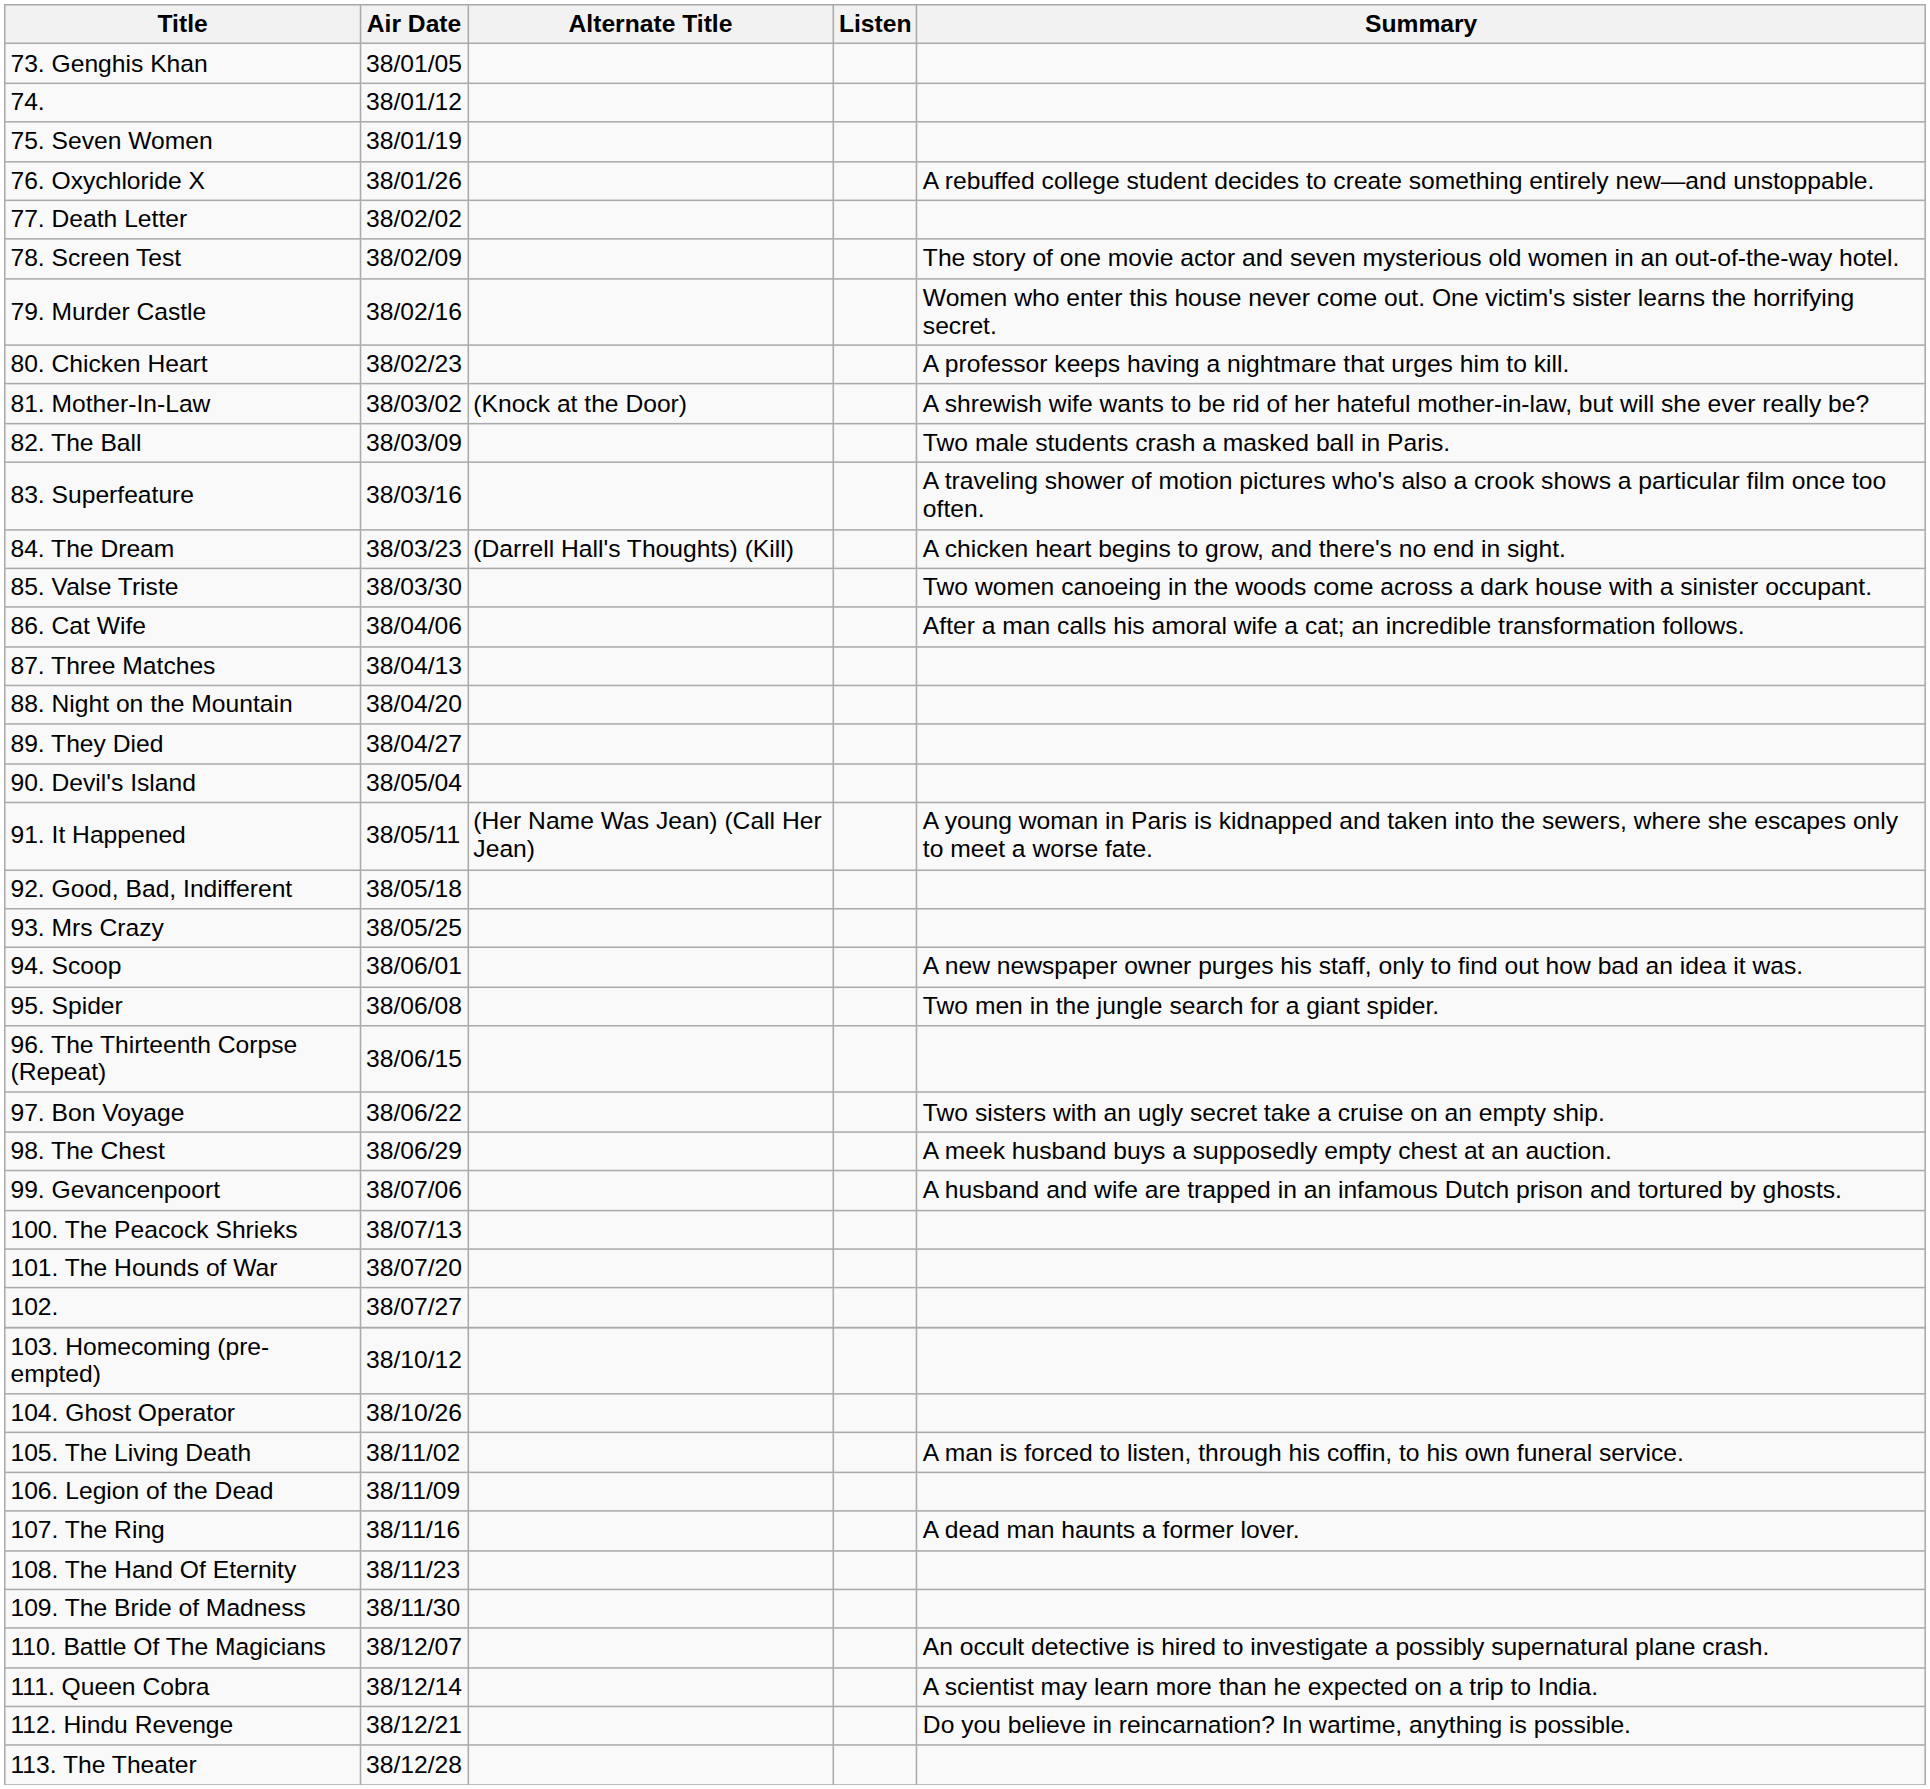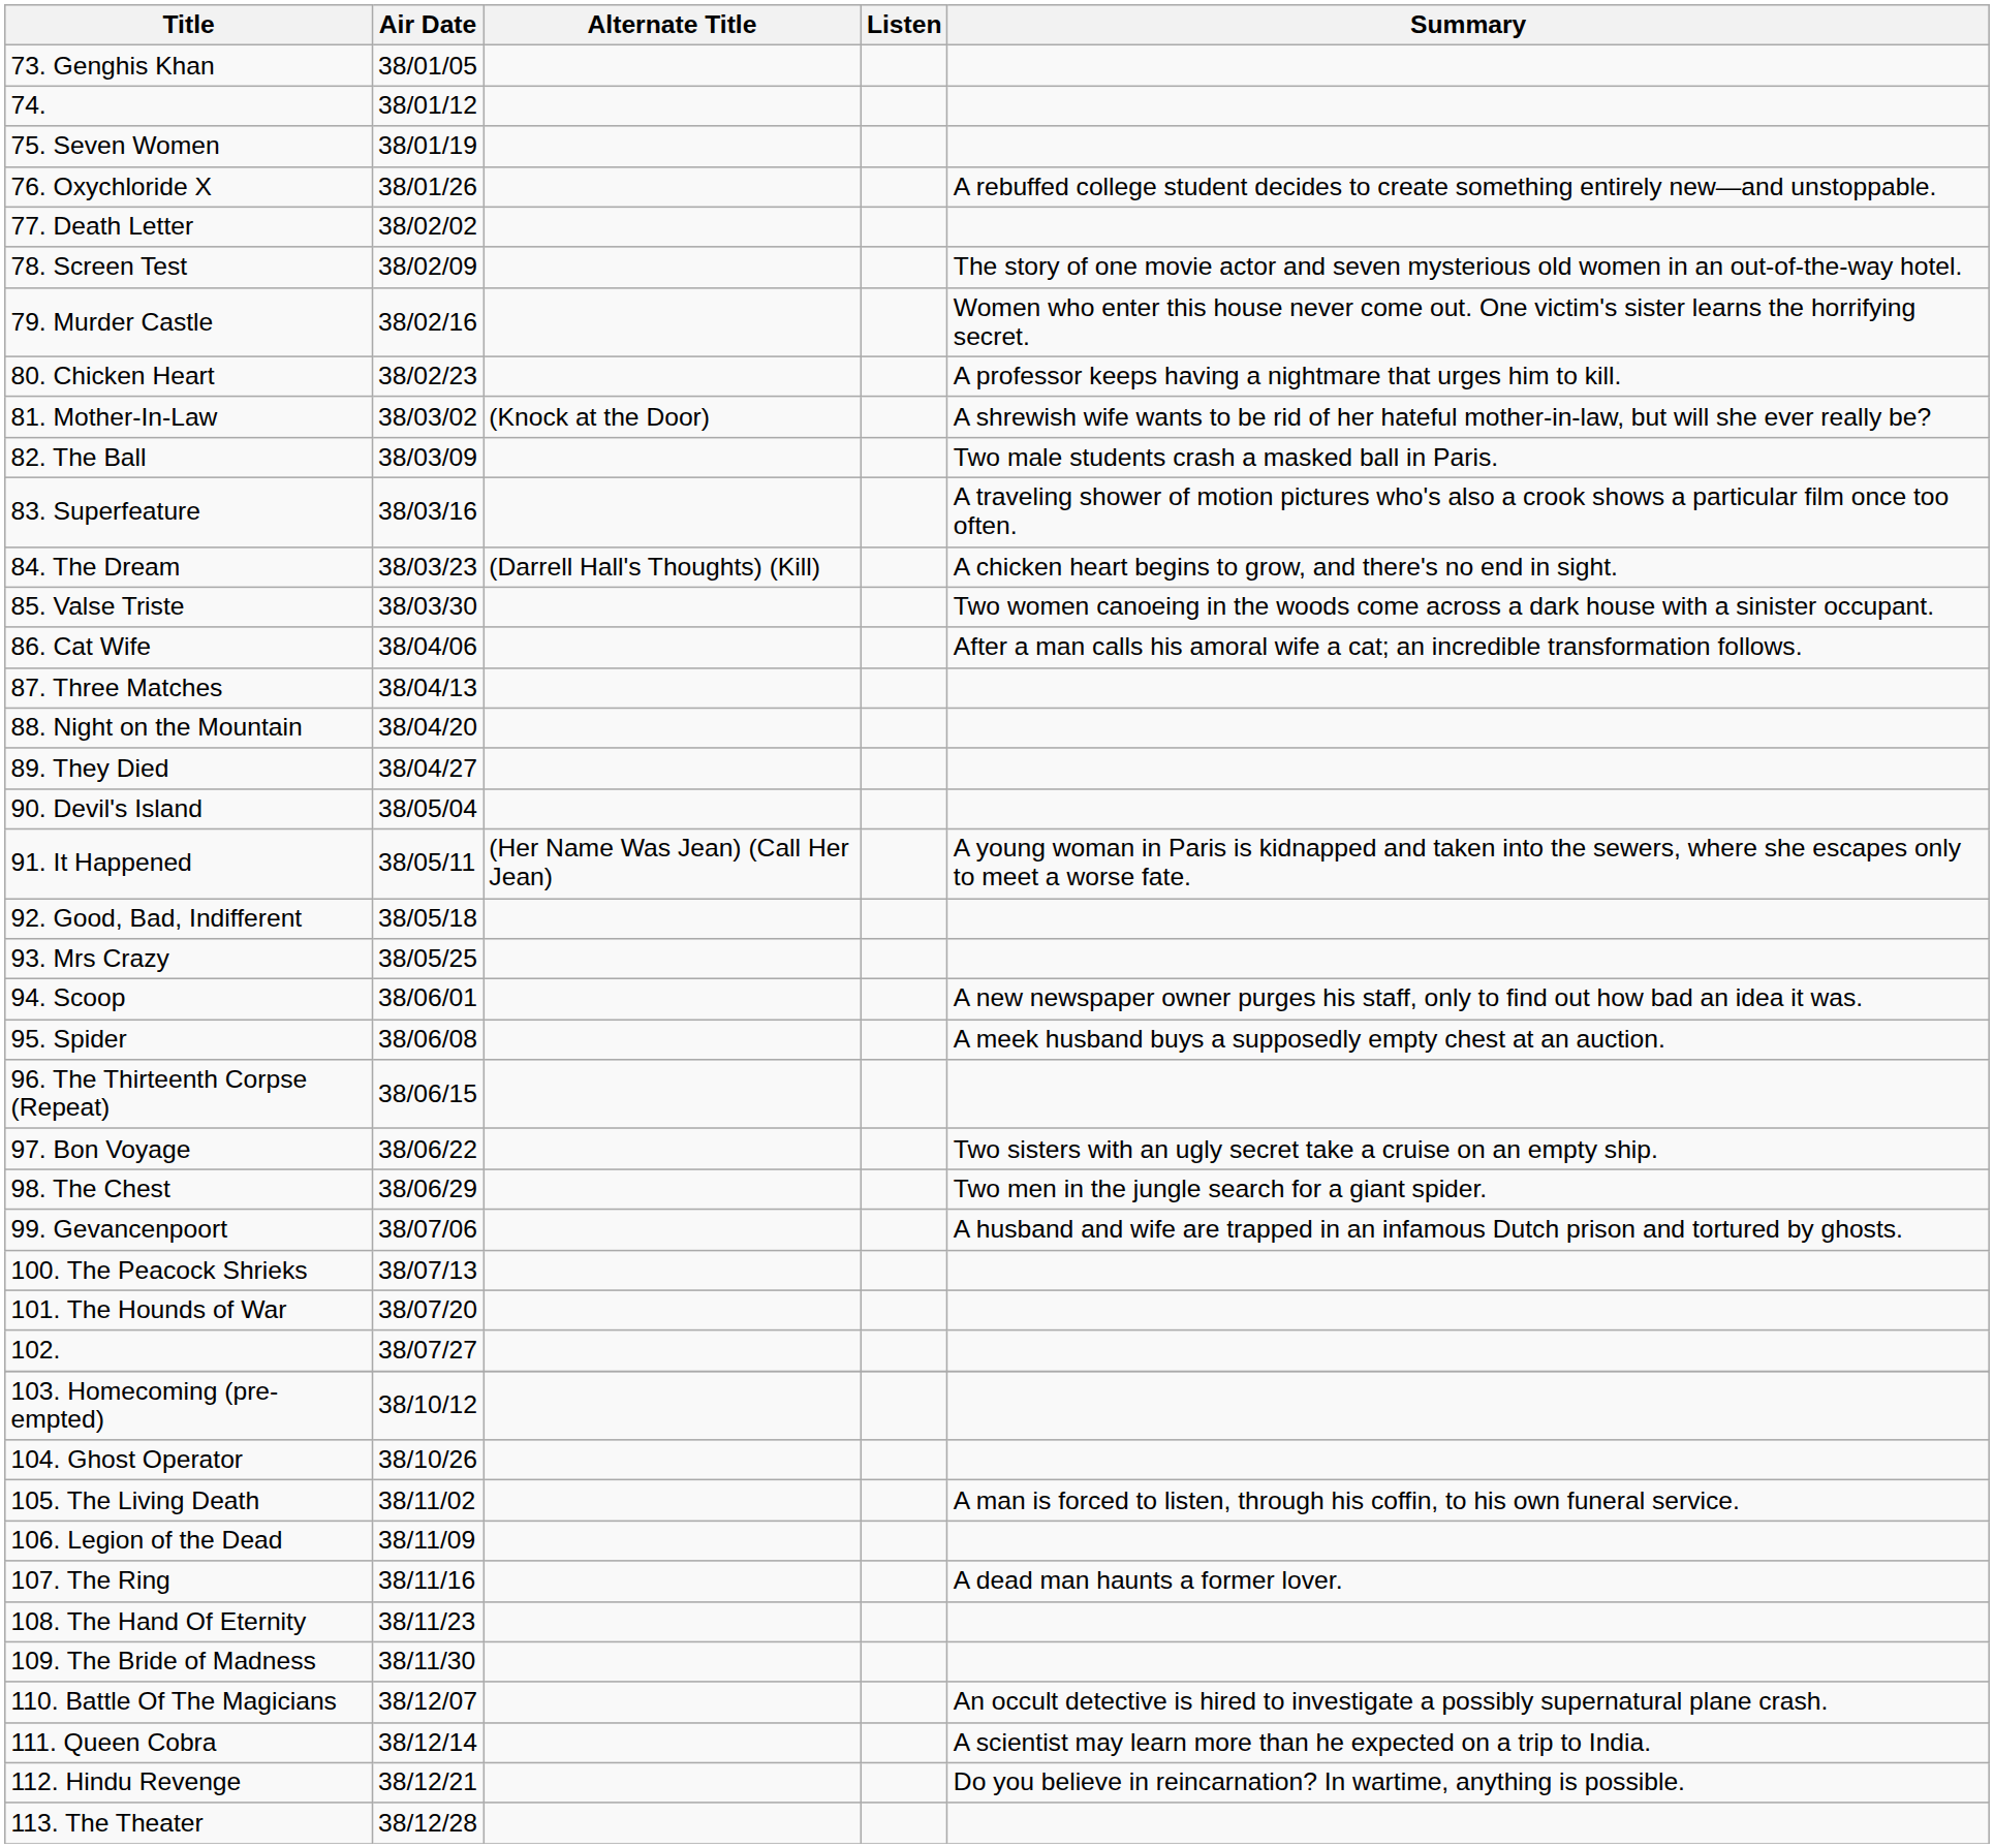95. Spider | Summary: Two men in the jungle search for a giant spider. -> A meek husband buys a supposedly empty chest at an auction.
98. The Chest | Summary: A meek husband buys a supposedly empty chest at an auction. -> Two men in the jungle search for a giant spider.
